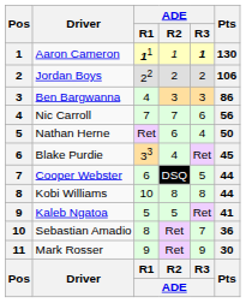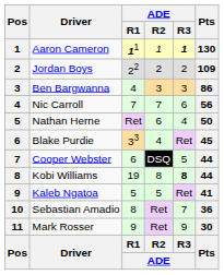Jordan Boys | Pts: 106 -> 109
Kobi Williams | ADE / R1: 10 -> 19
Kobi Williams | ADE / R3: normal -> bold
